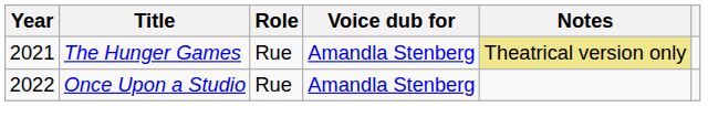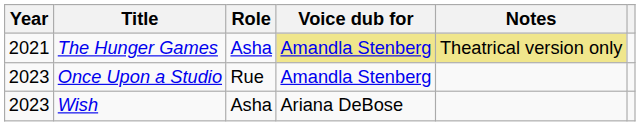The Hunger Games | Role: Rue -> Asha
The Hunger Games | Voice dub for: no background -> khaki background
Once Upon a Studio | Year: 2022 -> 2023
+ row: 2023 | Wish | Asha | Ariana DeBose
